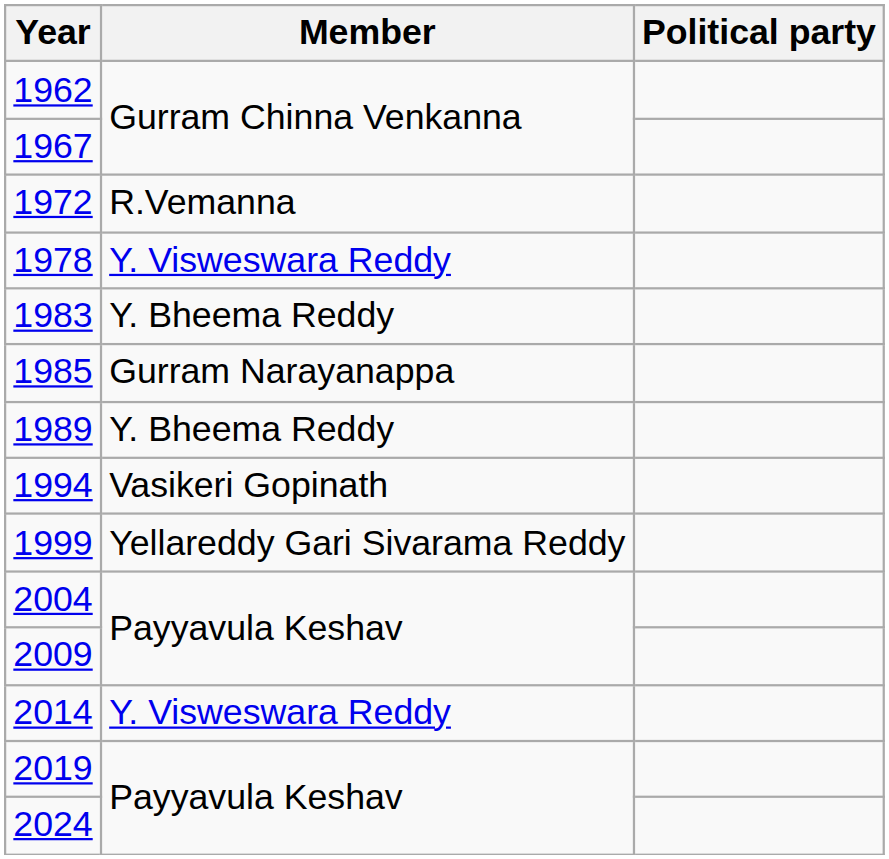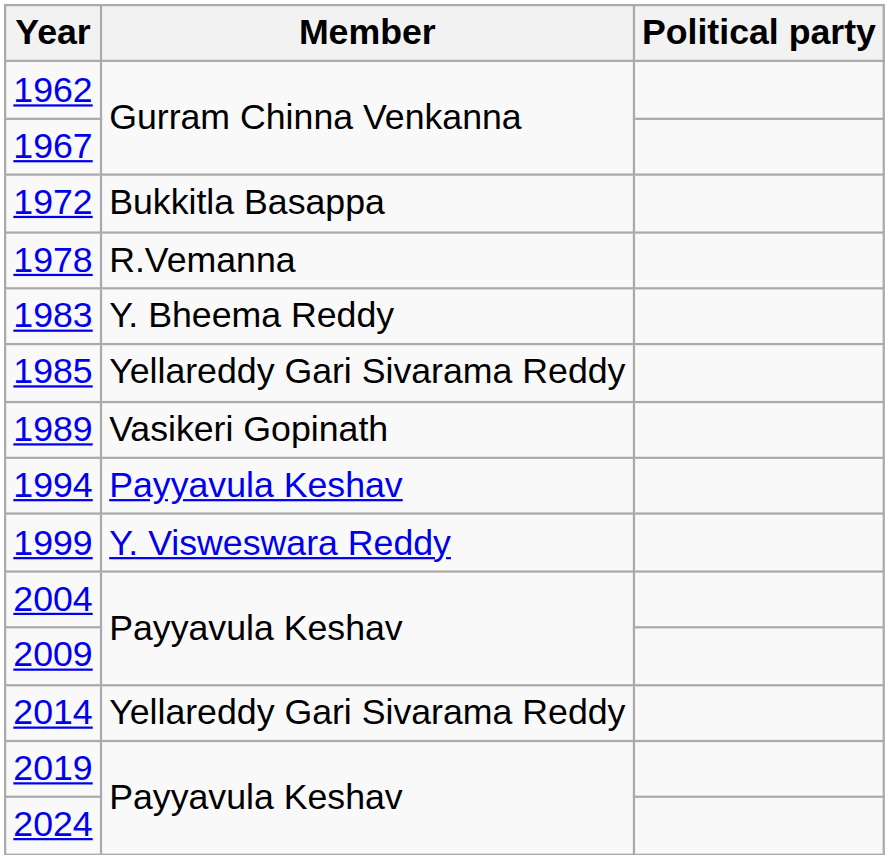1972 | Member: R.Vemanna -> Bukkitla Basappa
1978 | Member: Y. Visweswara Reddy -> R.Vemanna
1985 | Member: Gurram Narayanappa -> Yellareddy Gari Sivarama Reddy
1989 | Member: Y. Bheema Reddy -> Vasikeri Gopinath
1994 | Member: Vasikeri Gopinath -> Payyavula Keshav
1999 | Member: Yellareddy Gari Sivarama Reddy -> Y. Visweswara Reddy
2014 | Member: Y. Visweswara Reddy -> Yellareddy Gari Sivarama Reddy
